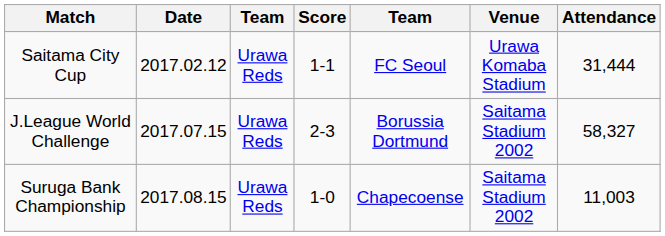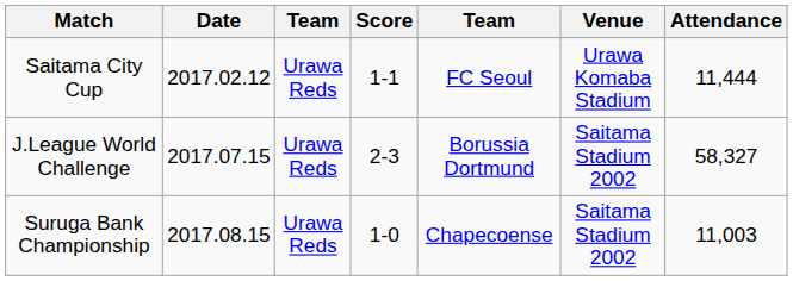Saitama City Cup | Attendance: 31,444 -> 11,444
